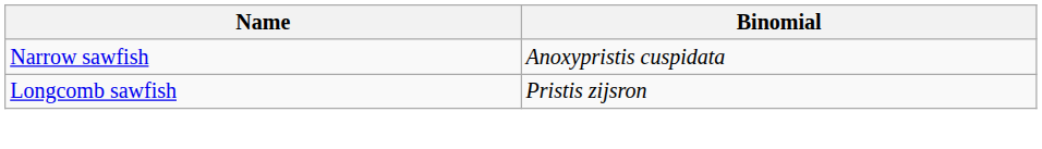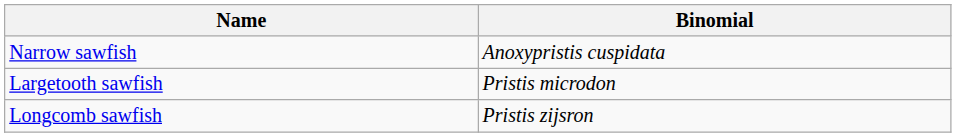+ row: Largetooth sawfish | Pristis microdon
